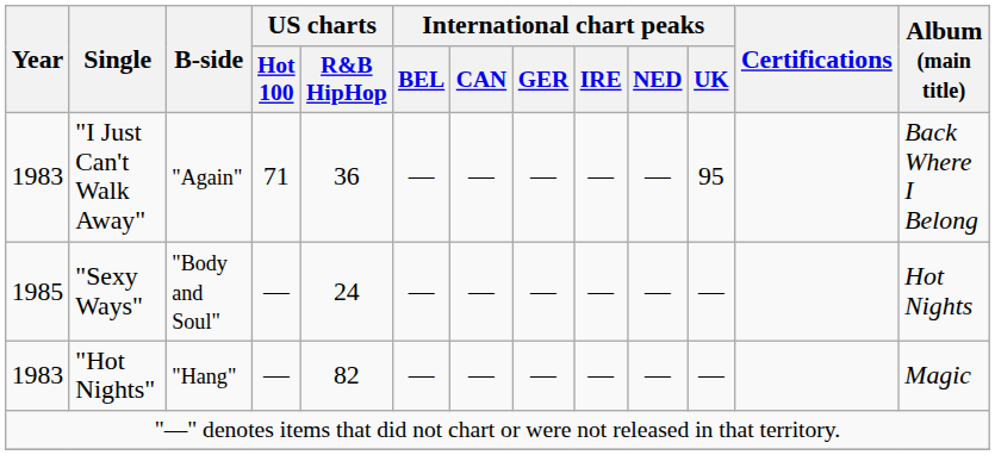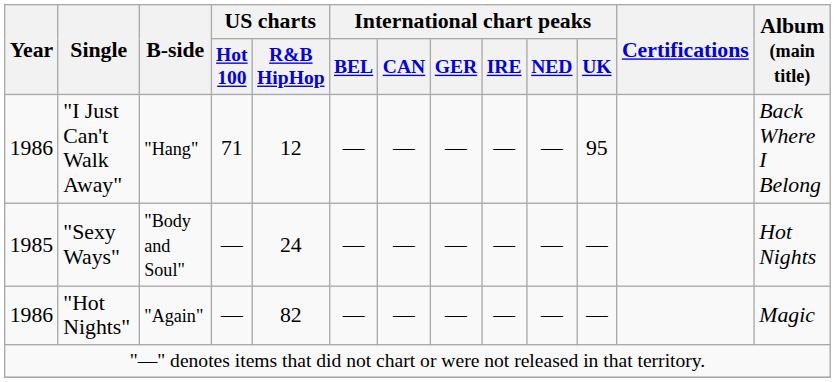"I Just Can't Walk Away" | Year: 1983 -> 1986
"I Just Can't Walk Away" | B-side: "Again" -> "Hang"
"I Just Can't Walk Away" | US charts / R&B HipHop: 36 -> 12
"Hot Nights" | Year: 1983 -> 1986
"Hot Nights" | B-side: "Hang" -> "Again"
